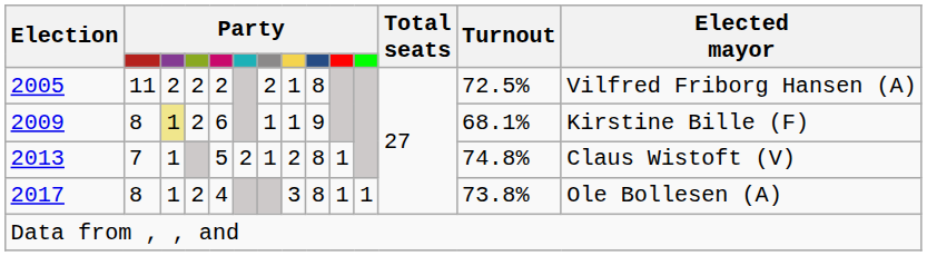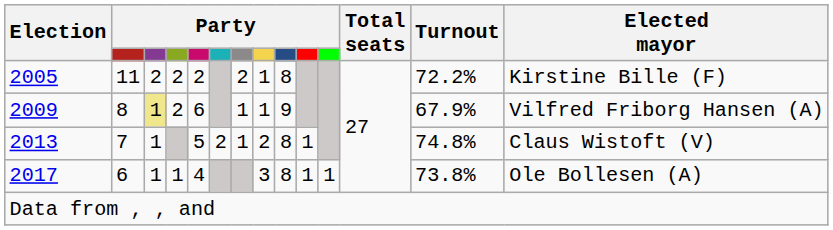2005 | Turnout: 72.5% -> 72.2%
2005 | Elected mayor: Vilfred Friborg Hansen (A) -> Kirstine Bille (F)
2009 | Turnout: 68.1% -> 67.9%
2009 | Elected mayor: Kirstine Bille (F) -> Vilfred Friborg Hansen (A)
2017 | column 2: 8 -> 6
2017 | column 4: 2 -> 1
